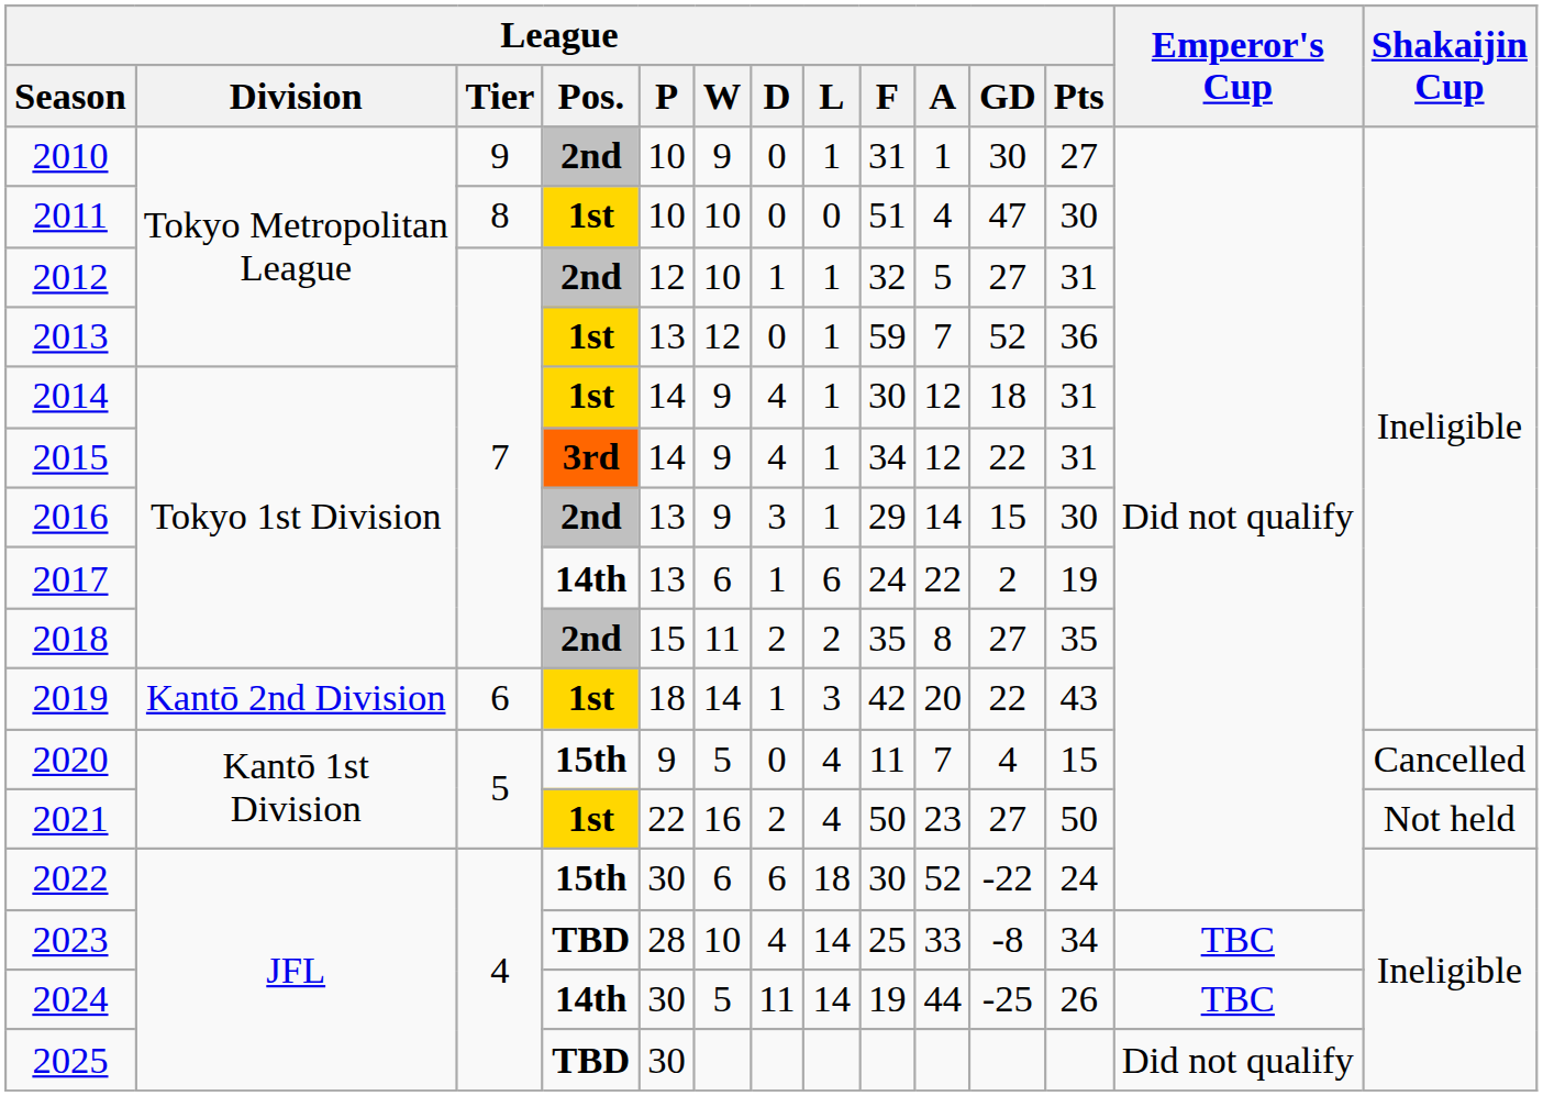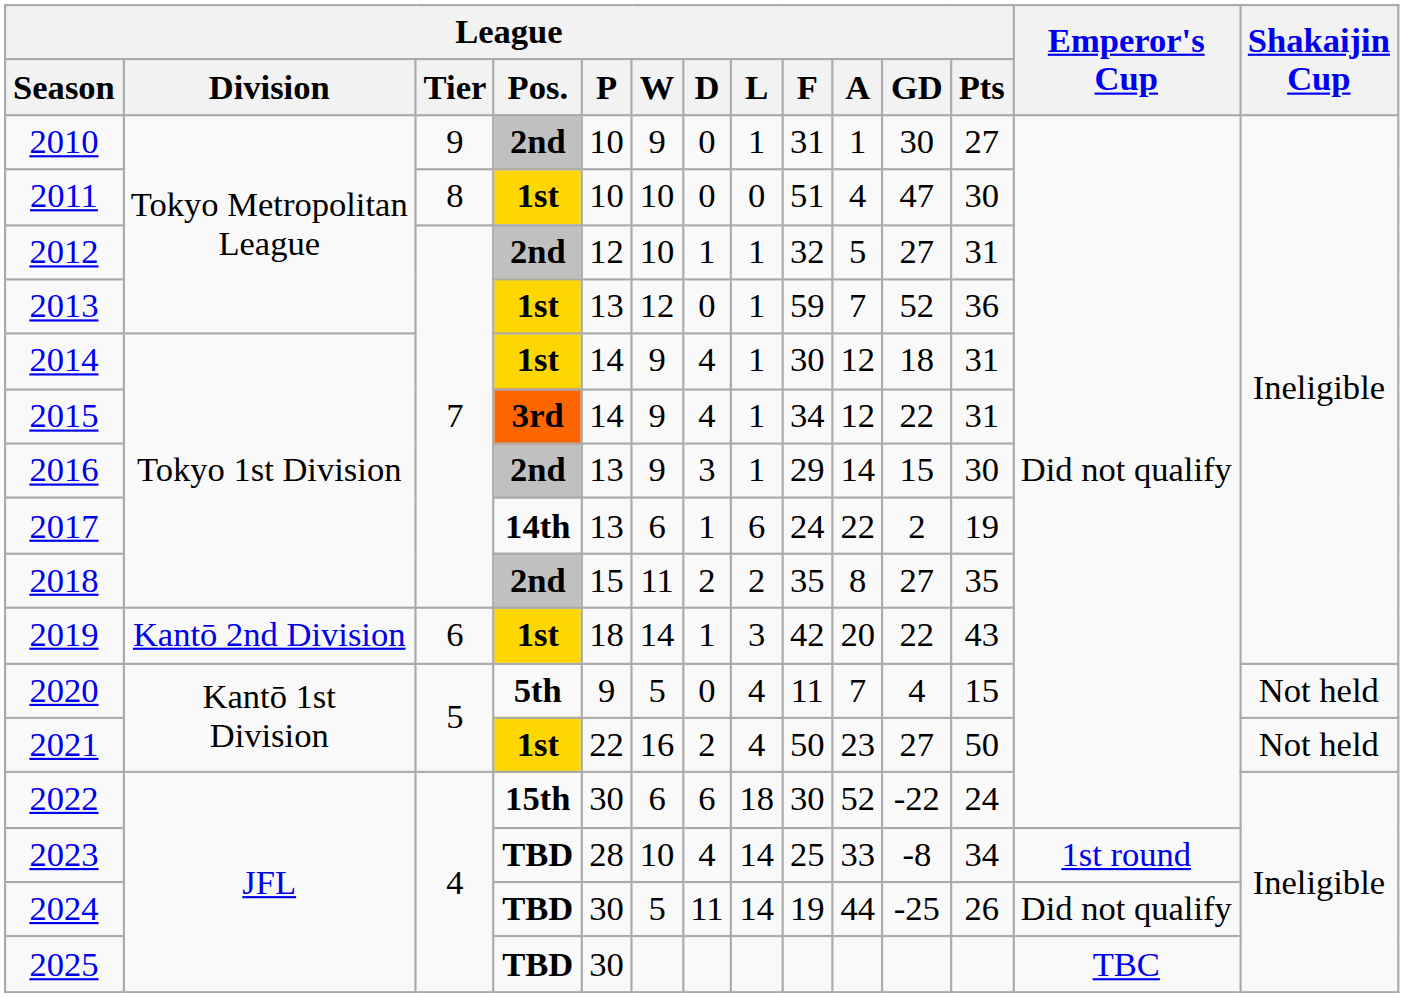2020 | League / Pos.: 15th -> 5th
2020 | Shakaijin Cup: Cancelled -> Not held
2023 | Emperor's Cup: TBC -> 1st round
2024 | League / Pos.: 14th -> TBD
2024 | Emperor's Cup: TBC -> Did not qualify
2025 | Emperor's Cup: Did not qualify -> TBC
